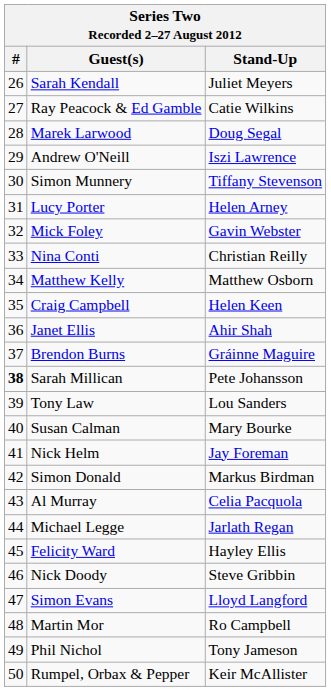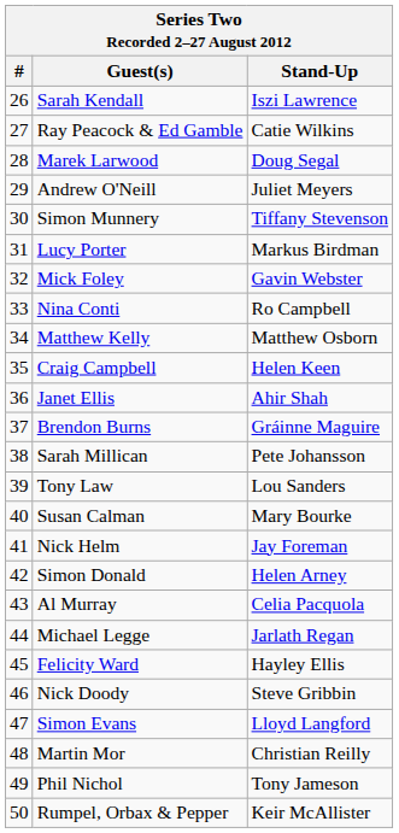Sarah Kendall | Stand-Up: Juliet Meyers -> Iszi Lawrence
Andrew O'Neill | Stand-Up: Iszi Lawrence -> Juliet Meyers
Lucy Porter | Stand-Up: Helen Arney -> Markus Birdman
Nina Conti | Stand-Up: Christian Reilly -> Ro Campbell
Sarah Millican | #: bold -> normal
Simon Donald | Stand-Up: Markus Birdman -> Helen Arney
Martin Mor | Stand-Up: Ro Campbell -> Christian Reilly
